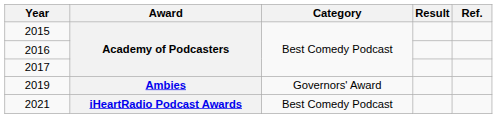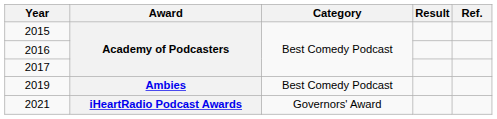2019 | Category: Governors' Award -> Best Comedy Podcast
2021 | Category: Best Comedy Podcast -> Governors' Award
